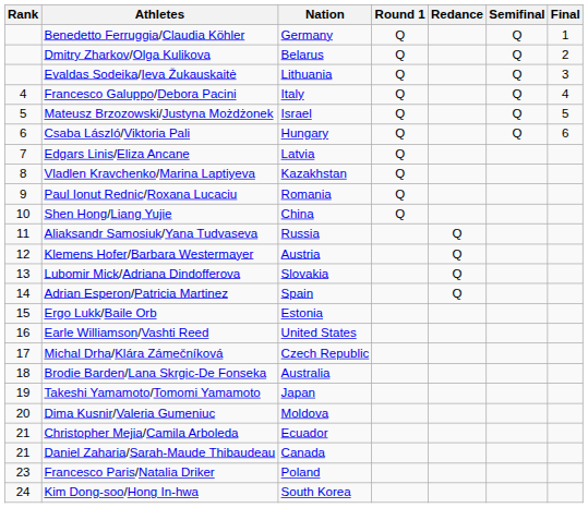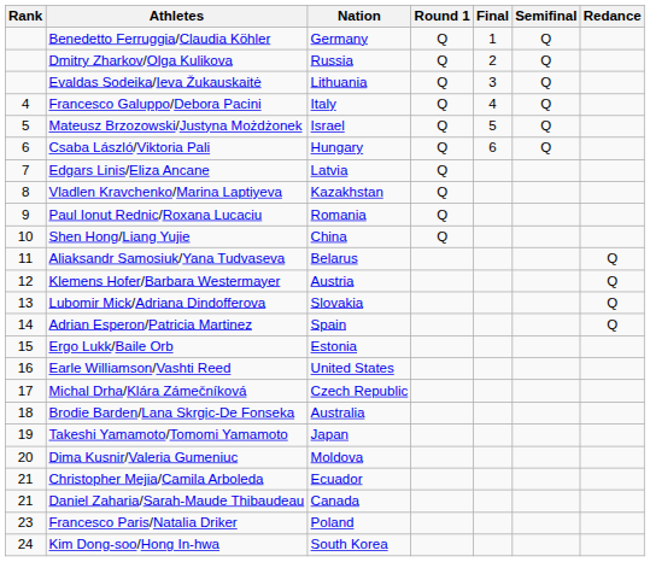columns swapped: Redance <-> Final
Dmitry Zharkov/Olga Kulikova | Nation: Belarus -> Russia
Aliaksandr Samosiuk/Yana Tudvaseva | Nation: Russia -> Belarus
